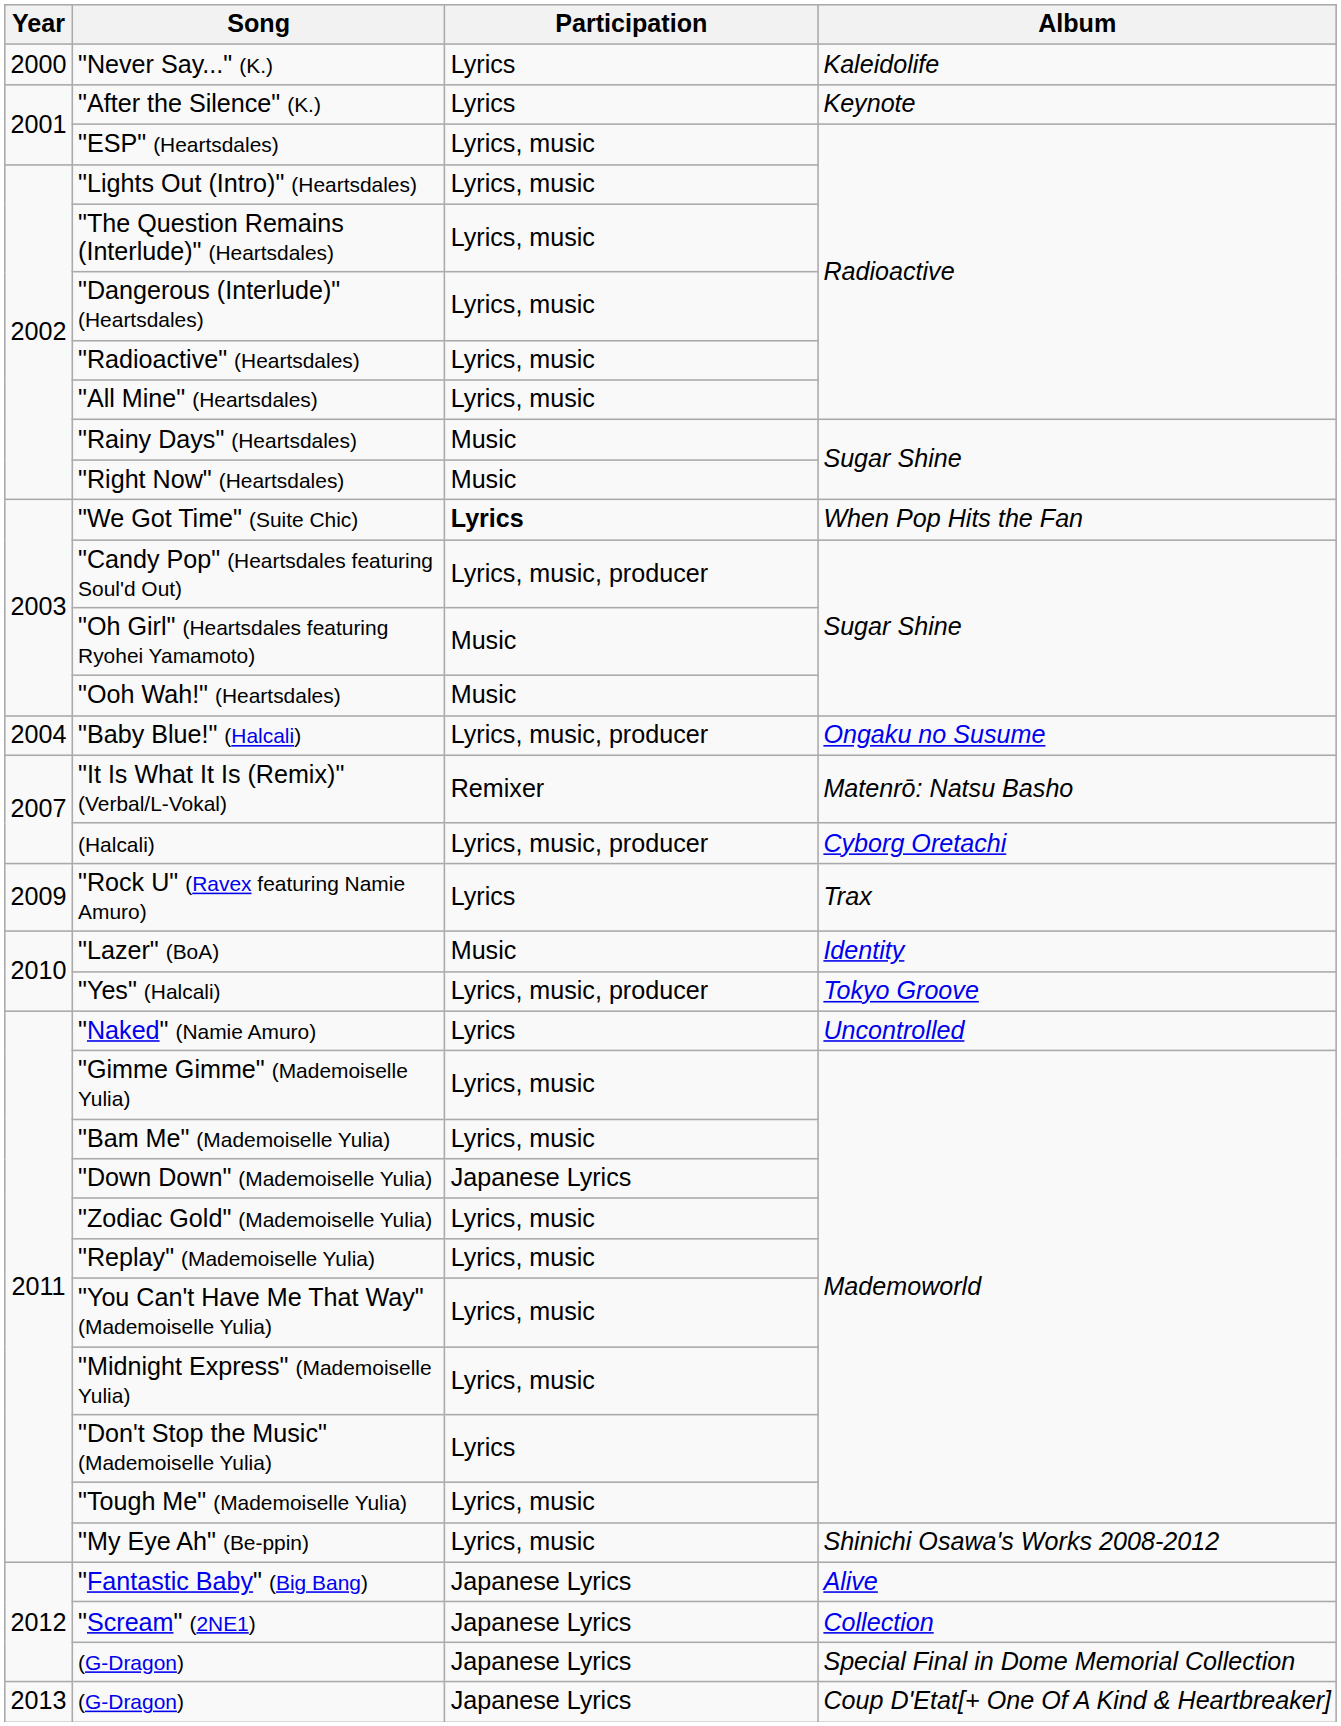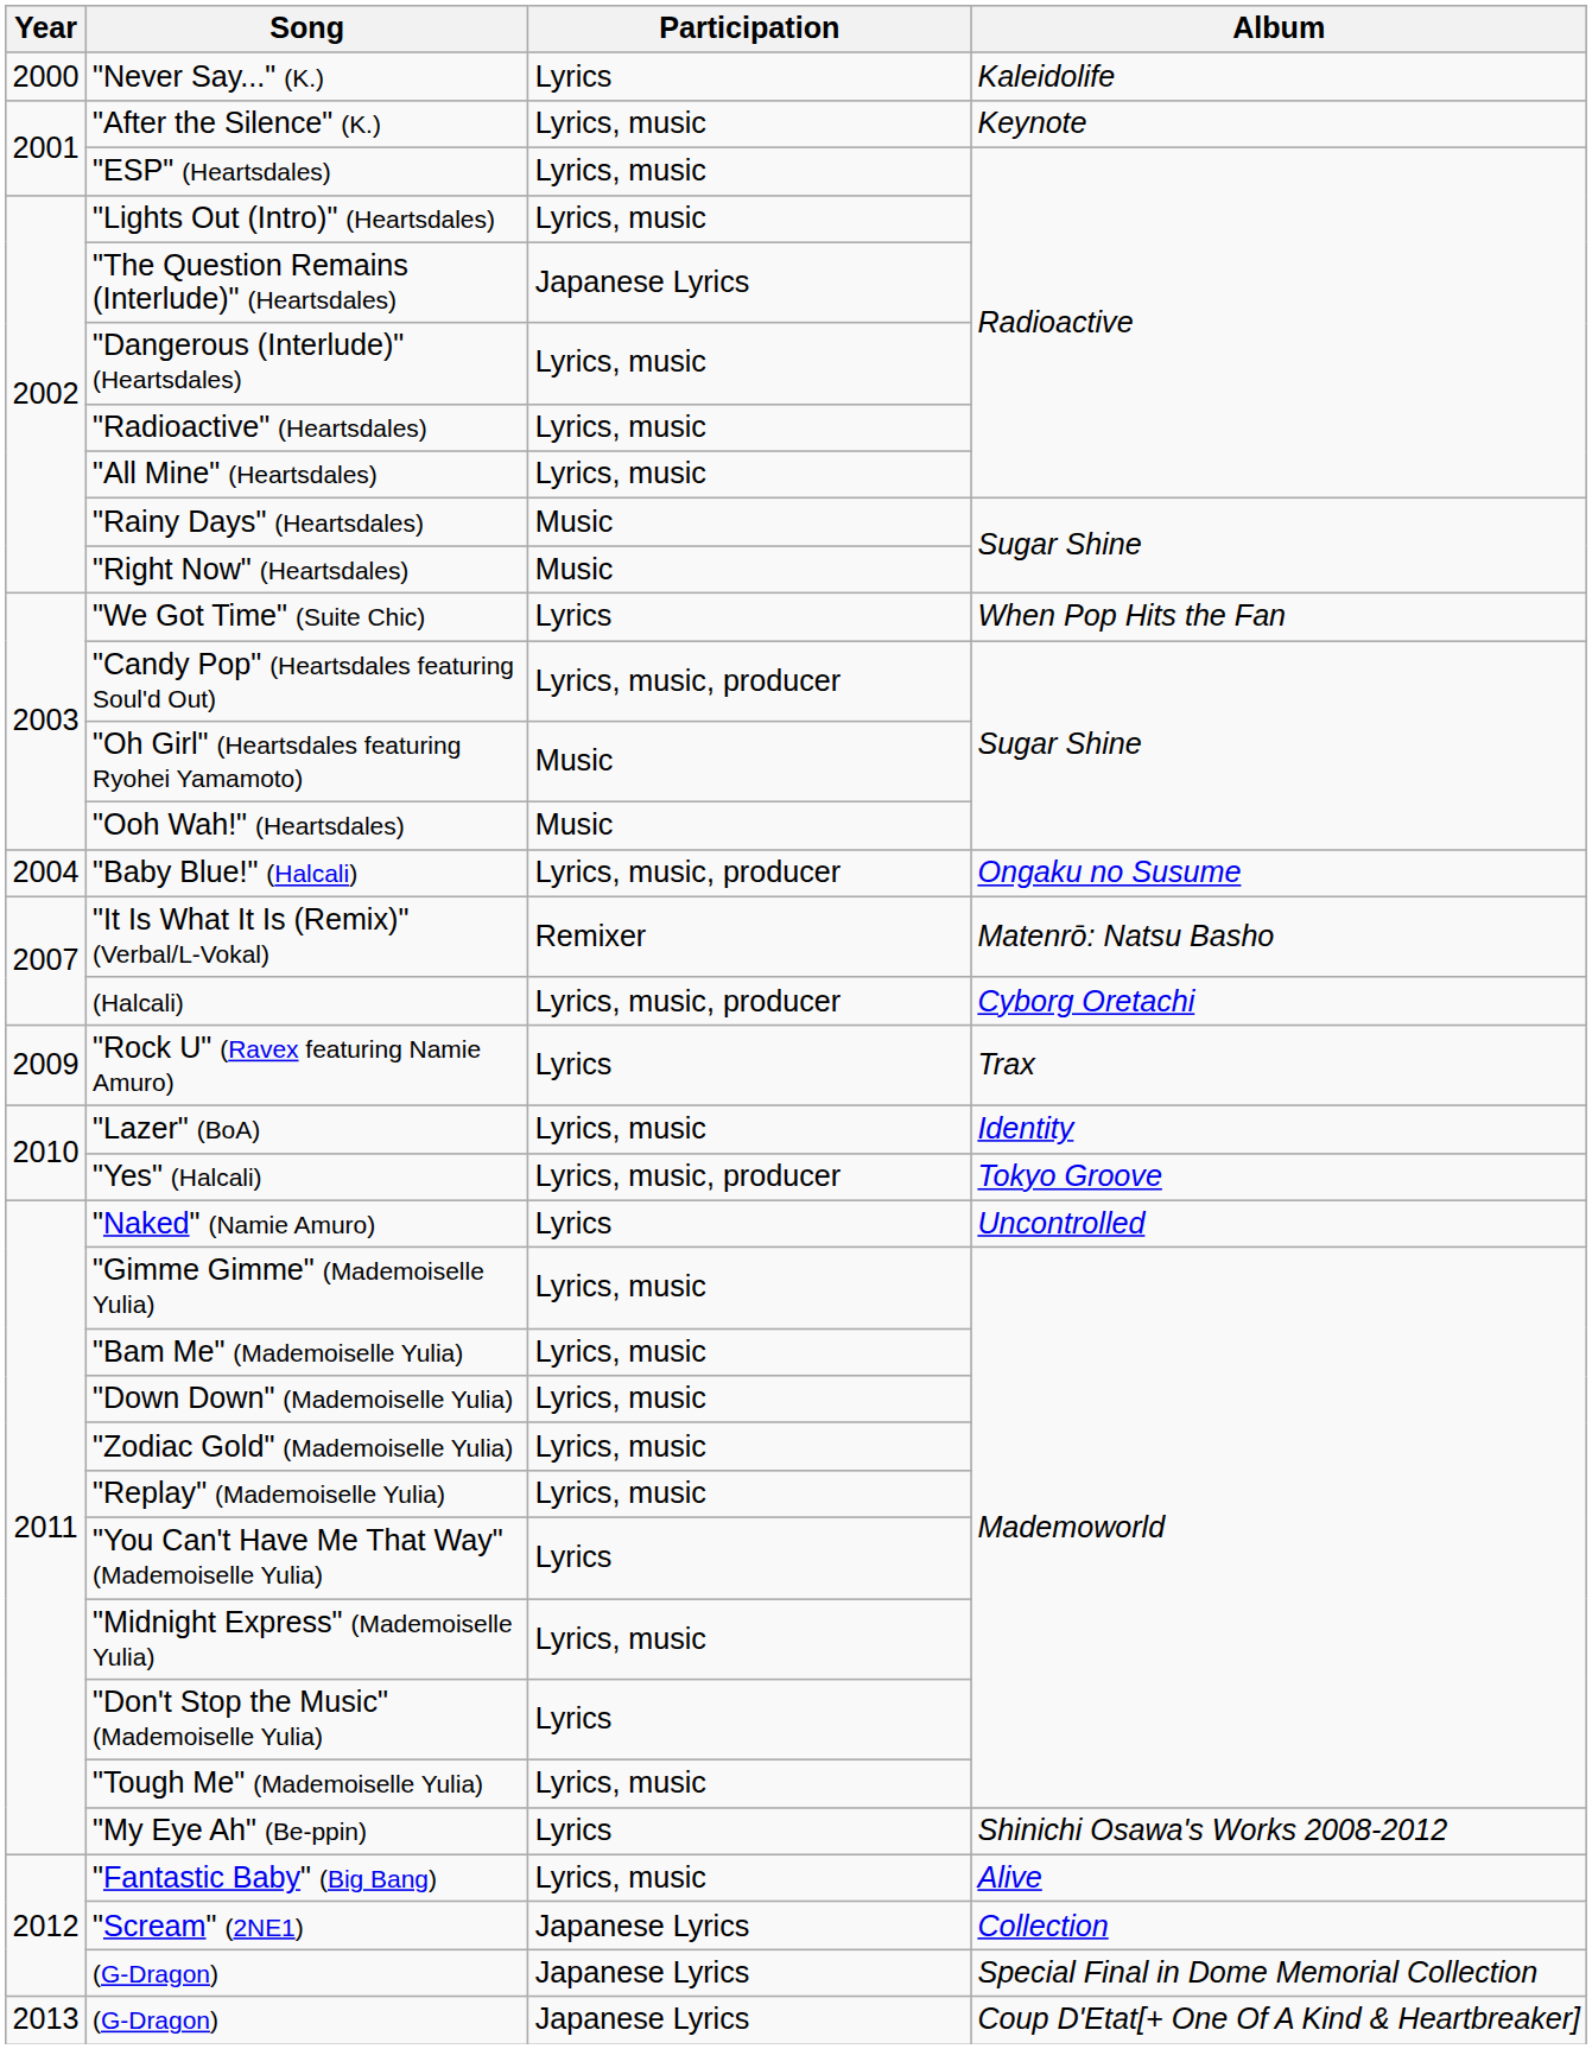"After the Silence" (K.) | Participation: Lyrics -> Lyrics, music
"The Question Remains (Interlude)" (Heartsdales) | Participation: Lyrics, music -> Japanese Lyrics
"We Got Time" (Suite Chic) | Participation: bold -> normal
"Lazer" (BoA) | Participation: Music -> Lyrics, music
"Down Down" (Mademoiselle Yulia) | Participation: Japanese Lyrics -> Lyrics, music
"You Can't Have Me That Way" (Mademoiselle Yulia) | Participation: Lyrics, music -> Lyrics
"My Eye Ah" (Be-ppin) | Participation: Lyrics, music -> Lyrics
"Fantastic Baby" (Big Bang) | Participation: Japanese Lyrics -> Lyrics, music
